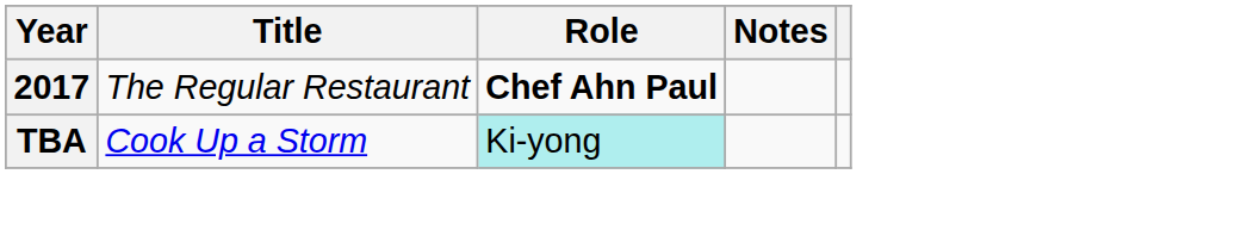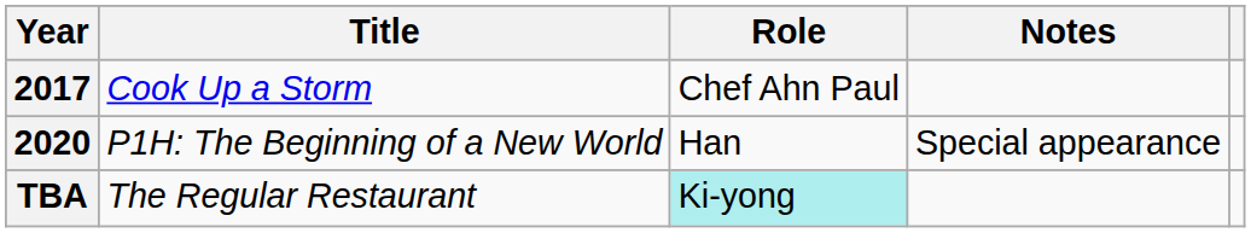2017 | Title: The Regular Restaurant -> Cook Up a Storm
2017 | Role: bold -> normal
+ row: 2020 | P1H: The Beginning of a New World | Han | Special appearance
TBA | Title: Cook Up a Storm -> The Regular Restaurant
